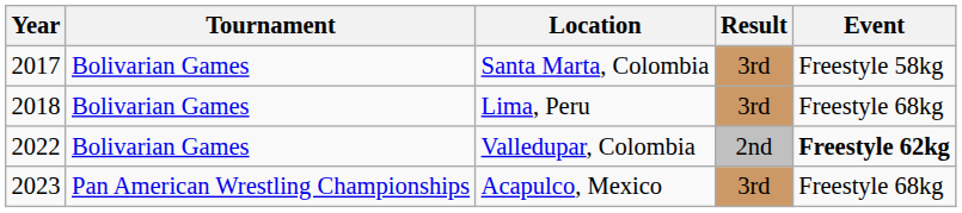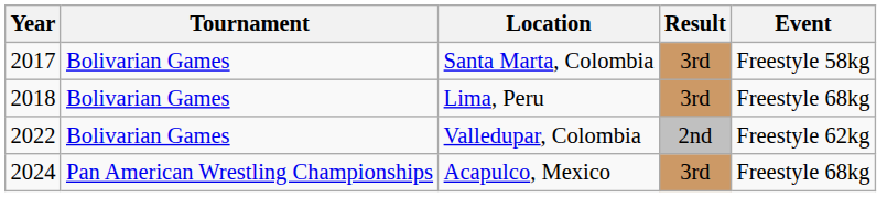Valledupar, Colombia | Event: bold -> normal
Acapulco, Mexico | Year: 2023 -> 2024
